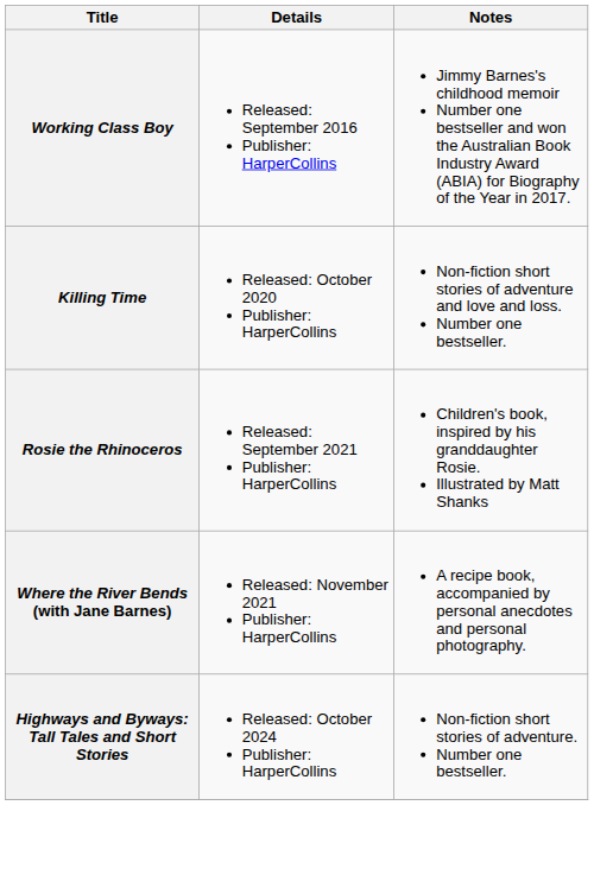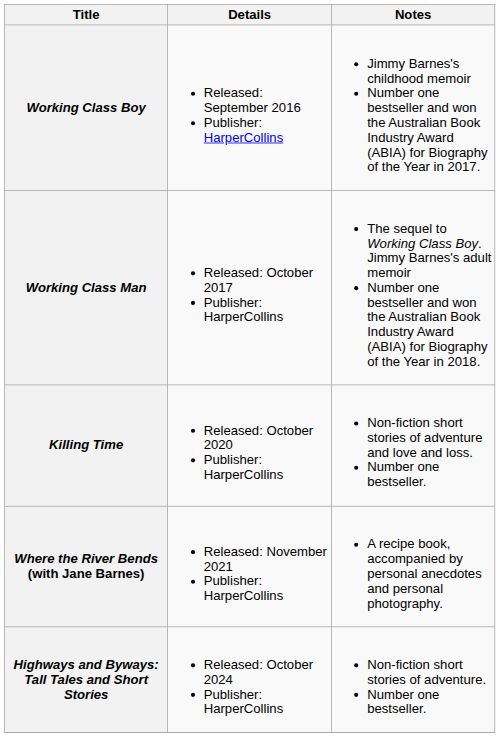+ row: Working Class Man | Released: October 2017 Publisher: HarperCollins | The sequel to Working Class Boy. Jimmy Barnes's adult memoir Number one bestseller and won the Australian Book Industry Award (ABIA) for Biography of the Year in 2018.
- row: Rosie the Rhinoceros | Released: September 2021 Publisher: HarperCollins | Children's book, inspired by his granddaughter Rosie. Illustrated by Matt Shanks
